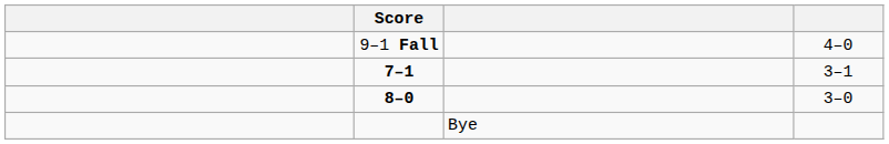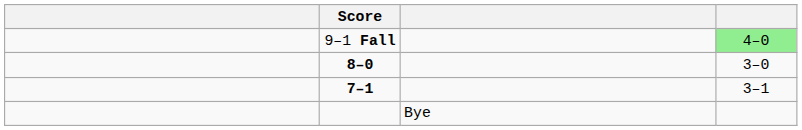9–1 Fall | column 4: no background -> lightgreen background
rows swapped: 7–1 <-> 8–0
